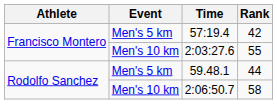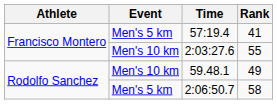57:19.4 | Rank: 42 -> 41
59.48.1 | Event: Men's 5 km -> Men's 10 km
59.48.1 | Rank: 44 -> 49
2:06:50.7 | Event: Men's 10 km -> Men's 5 km
